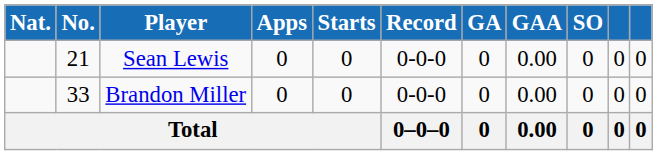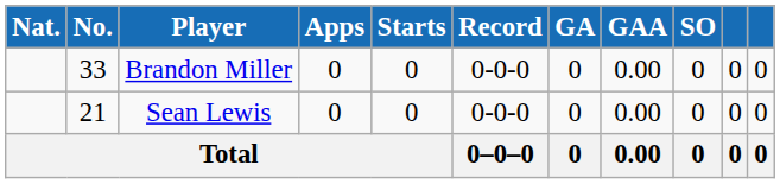rows swapped: Sean Lewis <-> Brandon Miller
